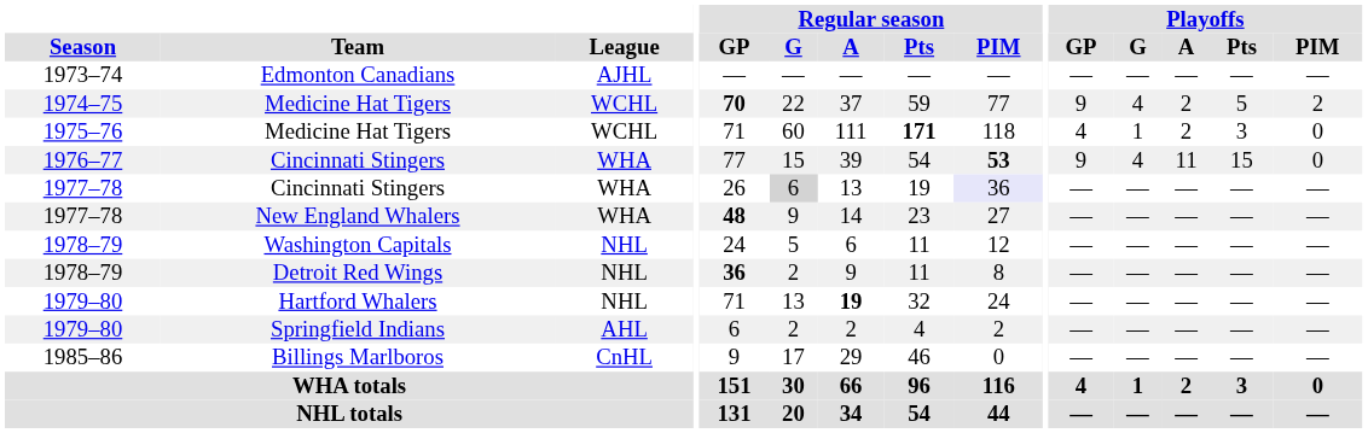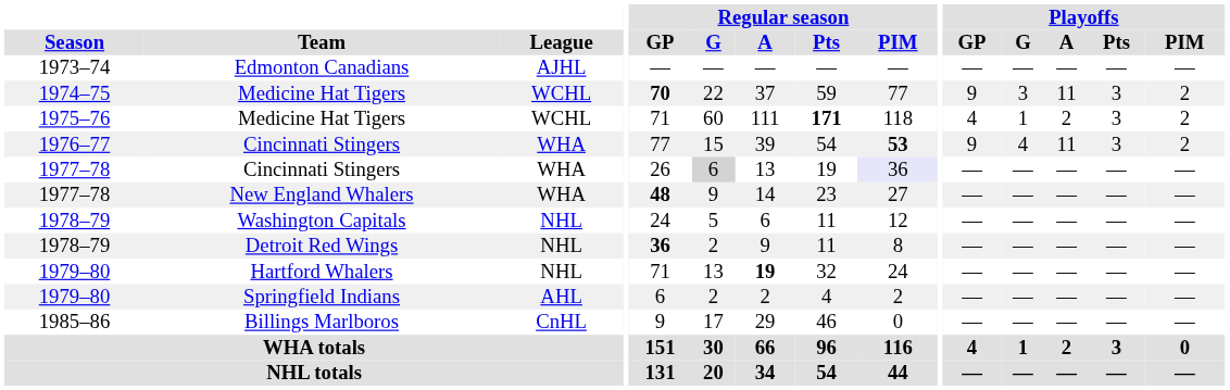1974–75 / Medicine Hat Tigers | Playoffs / G: 4 -> 3
1974–75 / Medicine Hat Tigers | Playoffs / A: 2 -> 11
1974–75 / Medicine Hat Tigers | Playoffs / Pts: 5 -> 3
1975–76 / Medicine Hat Tigers | Playoffs / PIM: 0 -> 2
1976–77 / Cincinnati Stingers | Playoffs / Pts: 15 -> 3
1976–77 / Cincinnati Stingers | Playoffs / PIM: 0 -> 2
